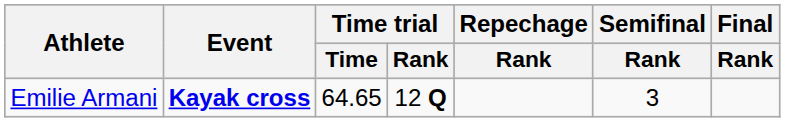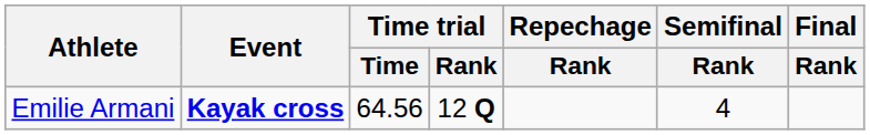Emilie Armani | Time trial / Time: 64.65 -> 64.56
Emilie Armani | Semifinal / Rank: 3 -> 4
